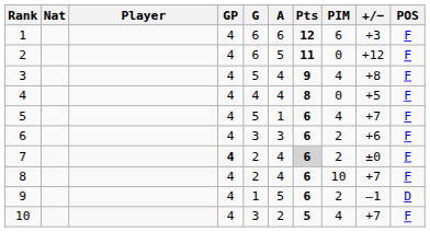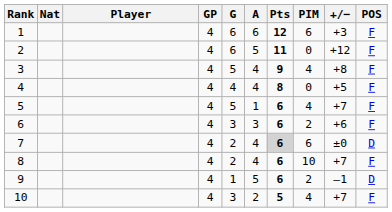7 | GP: bold -> normal
7 | PIM: 2 -> 6
7 | POS: F -> D
